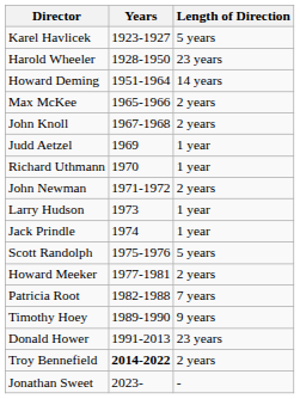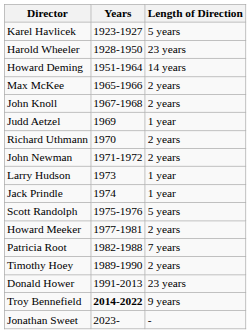Richard Uthmann | Length of Direction: 1 year -> 2 years
Timothy Hoey | Length of Direction: 9 years -> 2 years
Troy Bennefield | Length of Direction: 2 years -> 9 years
